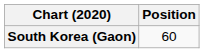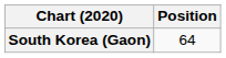South Korea (Gaon) | Position: 60 -> 64
